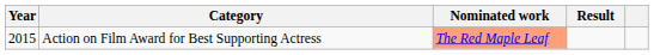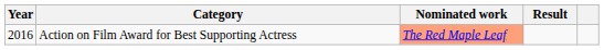Action on Film Award for Best Supporting Actress | Year: 2015 -> 2016
